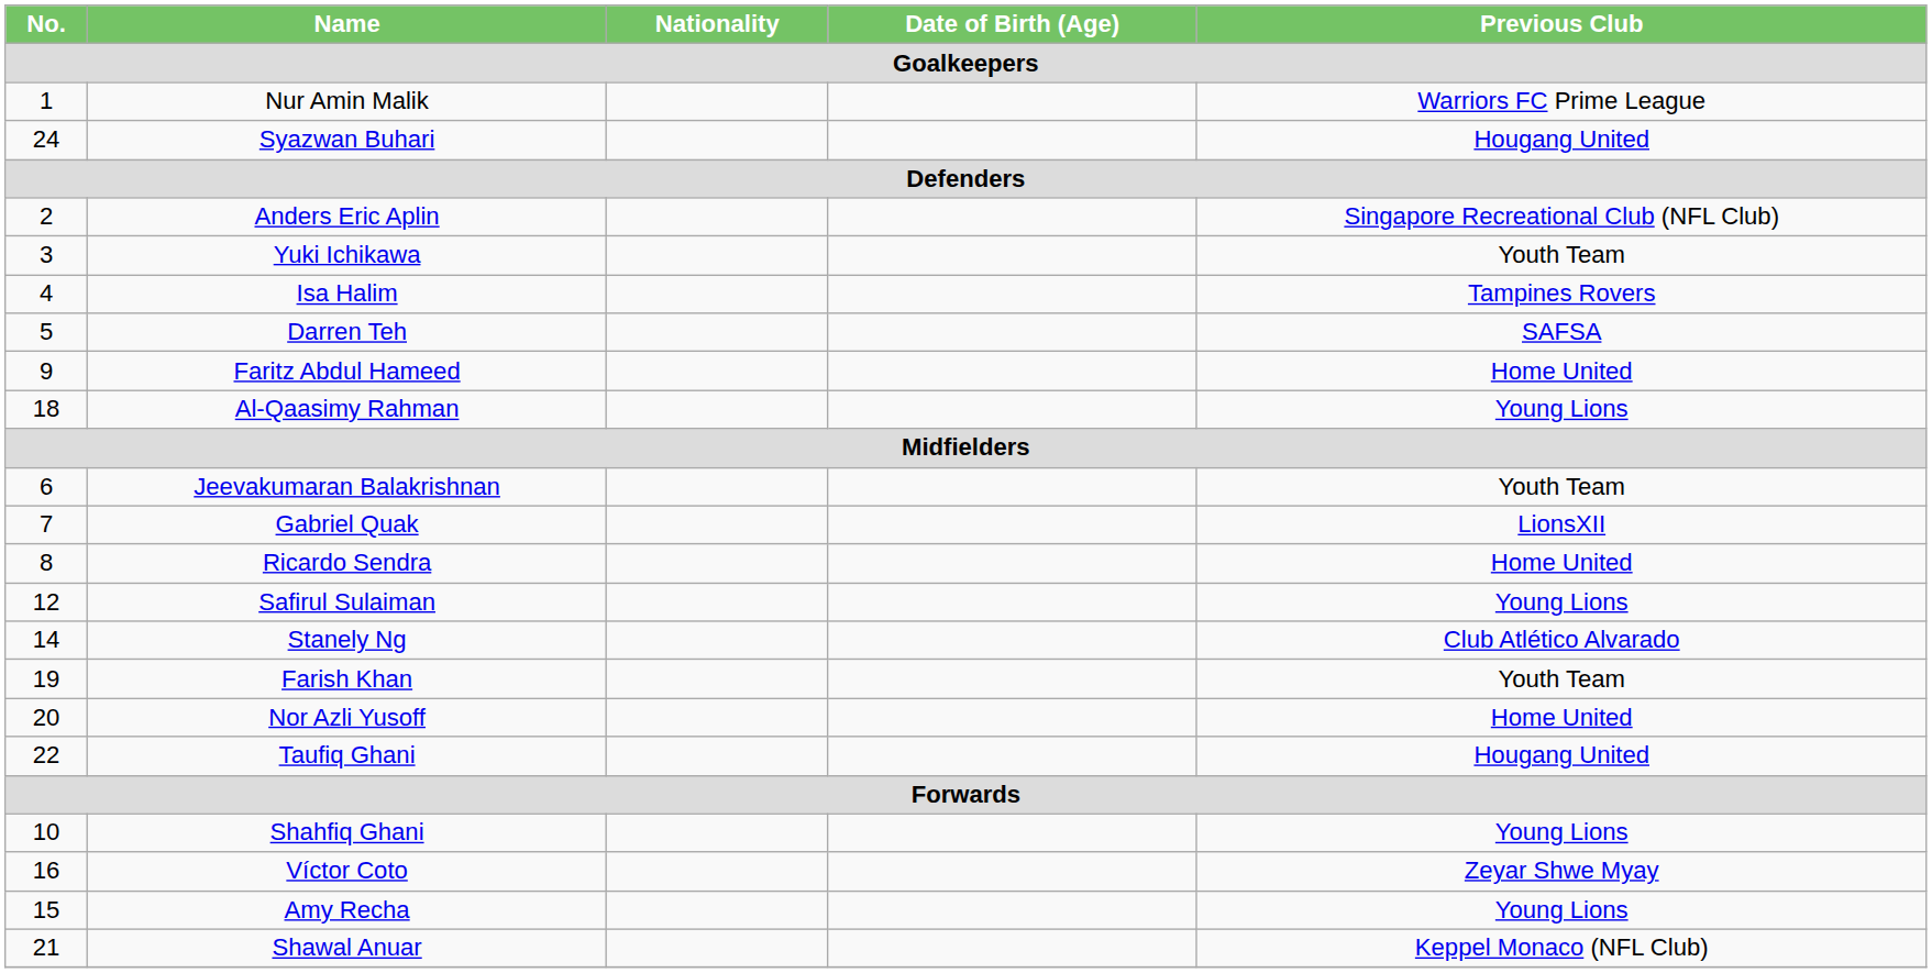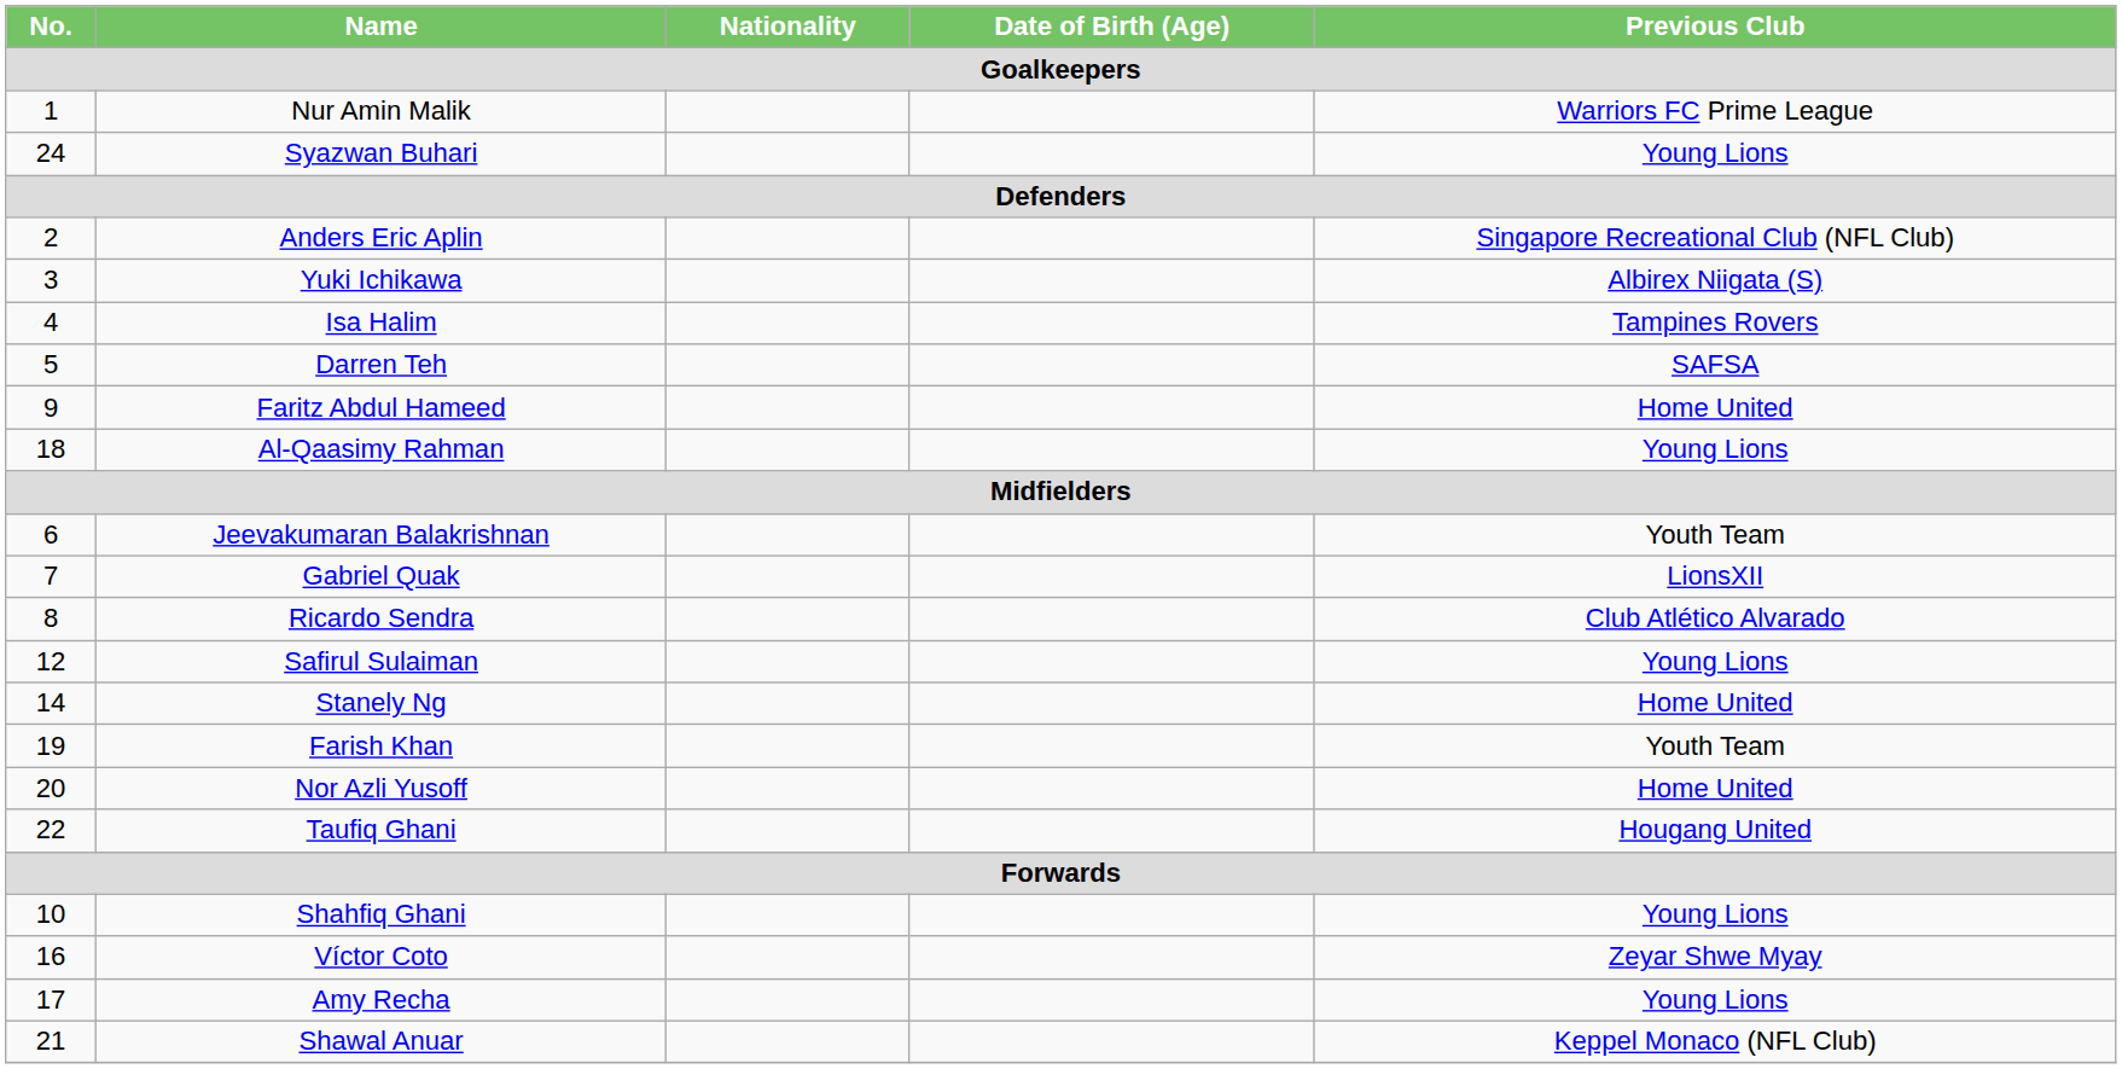Syazwan Buhari | Previous Club: Hougang United -> Young Lions
Yuki Ichikawa | Previous Club: Youth Team -> Albirex Niigata (S)
Ricardo Sendra | Previous Club: Home United -> Club Atlético Alvarado
Stanely Ng | Previous Club: Club Atlético Alvarado -> Home United
Amy Recha | No.: 15 -> 17
